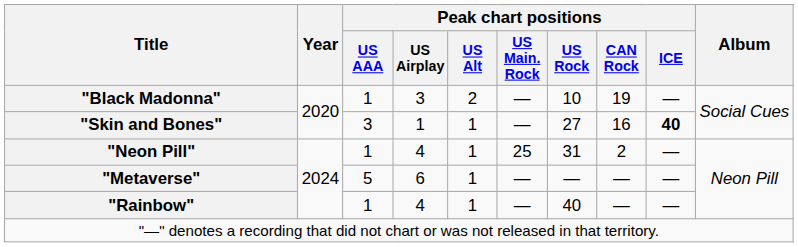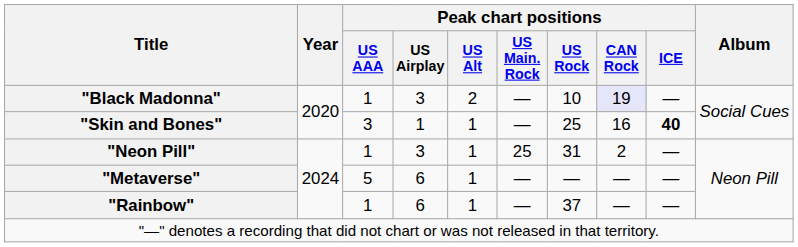"Black Madonna" | Peak chart positions / CAN Rock: no background -> lavender background
"Skin and Bones" | Peak chart positions / US Rock: 27 -> 25
"Neon Pill" | Peak chart positions / US Airplay: 4 -> 3
"Rainbow" | Peak chart positions / US Airplay: 4 -> 6
"Rainbow" | Peak chart positions / US Rock: 40 -> 37
